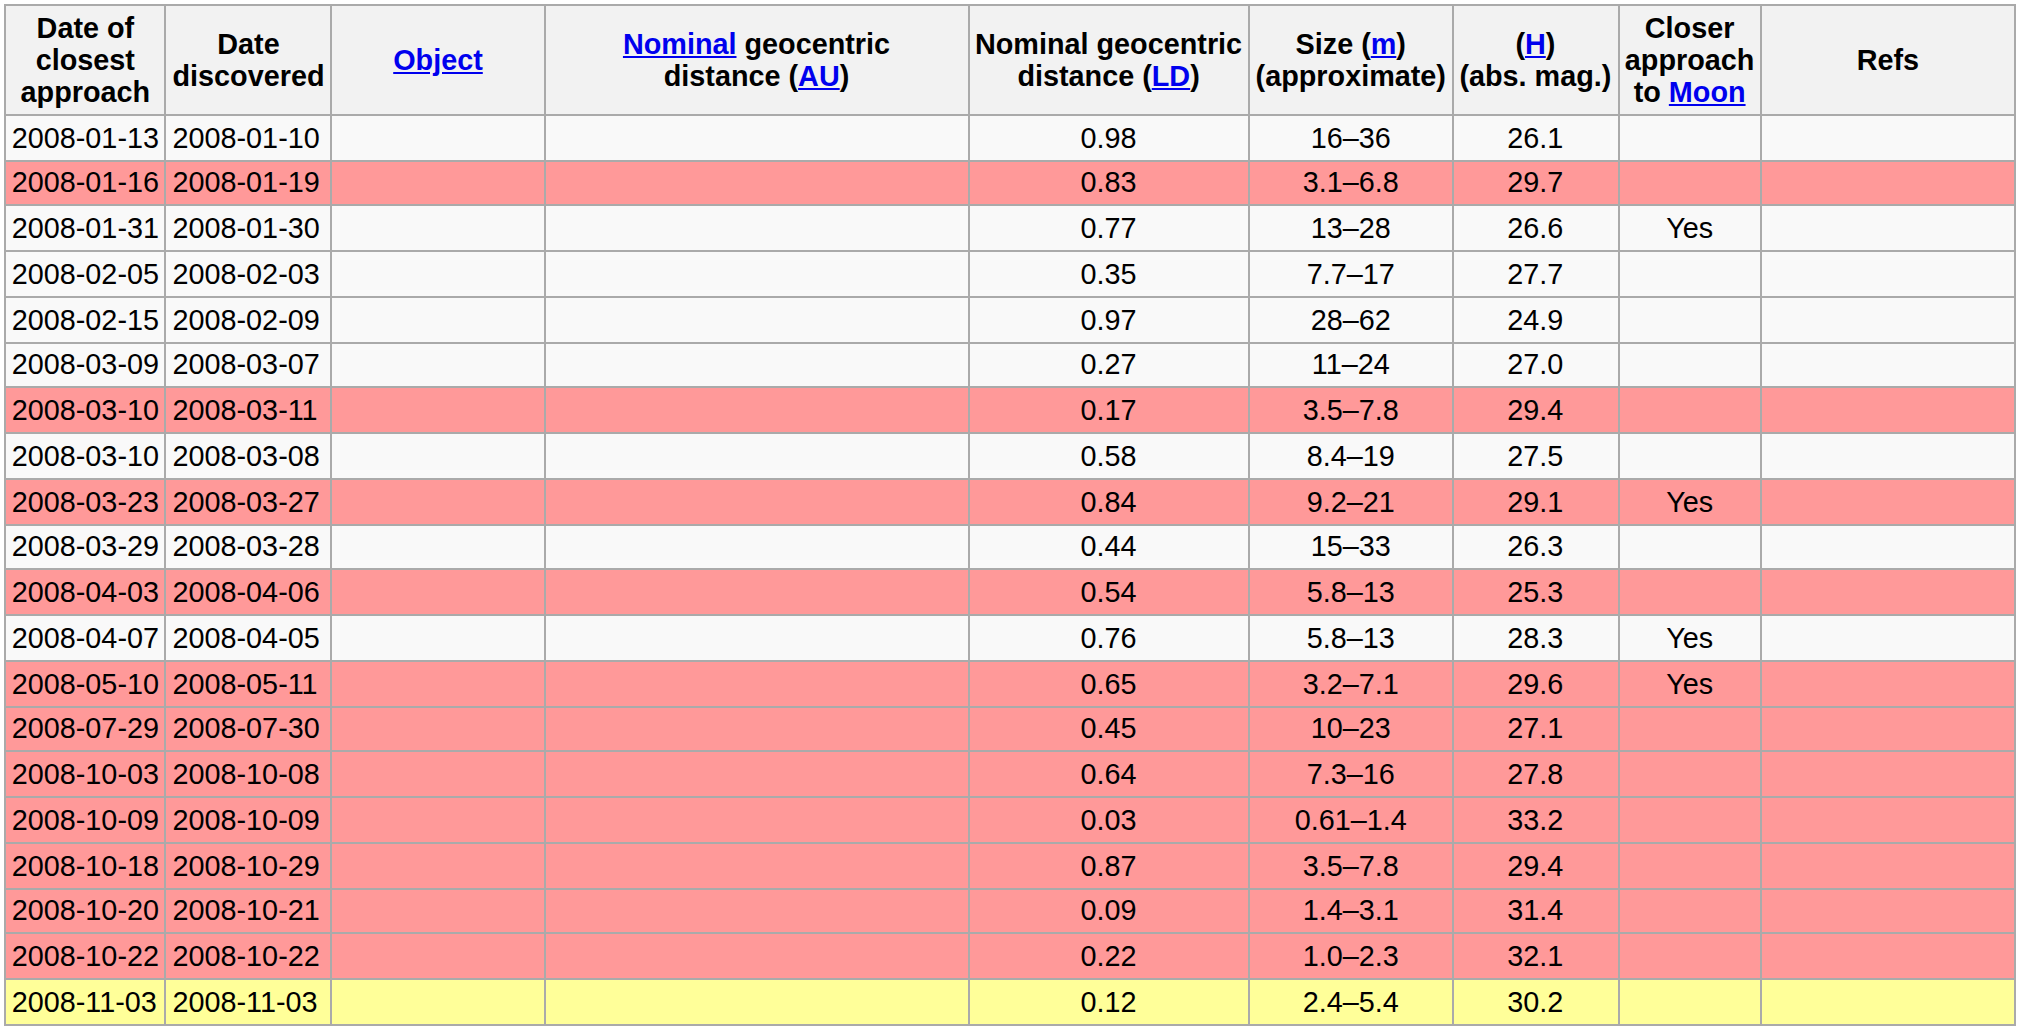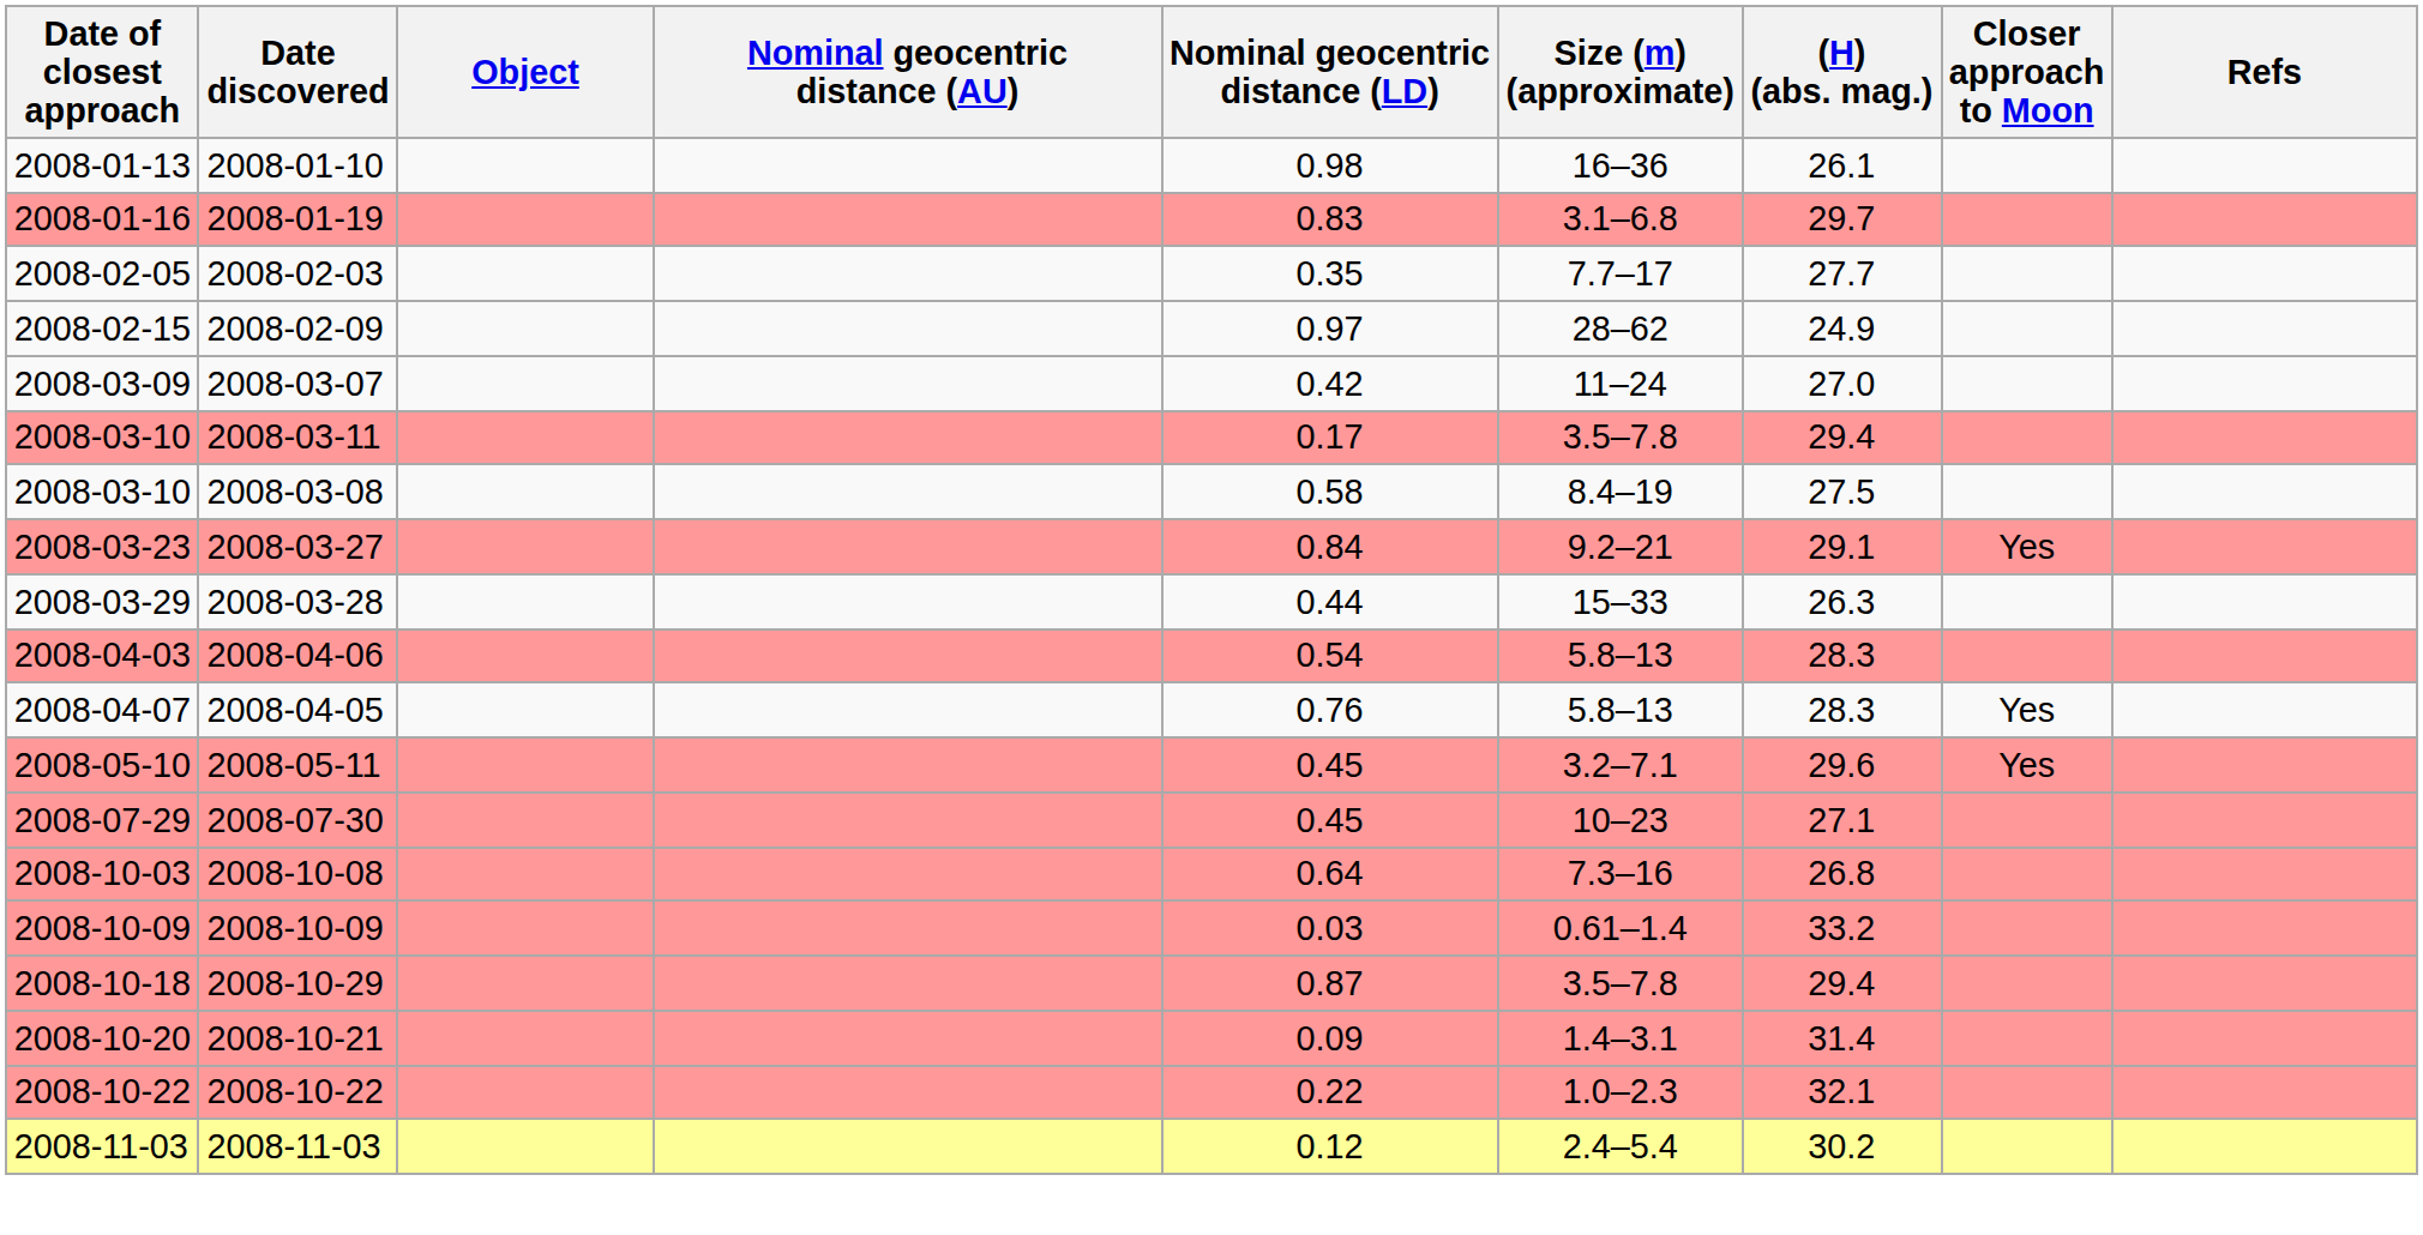- row: 2008-01-31 | 2008-01-30 | 0.77 | 13–28 | 26.6 | Yes
2008-03-07 | Nominal geocentric distance (LD): 0.27 -> 0.42
2008-04-06 | (H) (abs. mag.): 25.3 -> 28.3
2008-05-11 | Nominal geocentric distance (LD): 0.65 -> 0.45
2008-10-08 | (H) (abs. mag.): 27.8 -> 26.8
